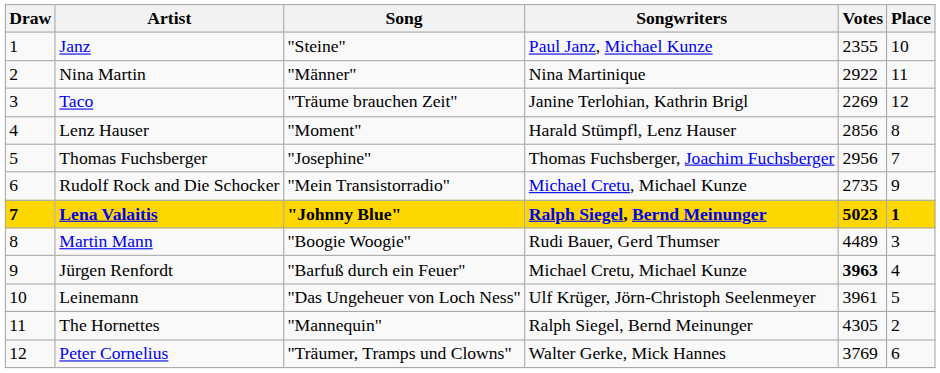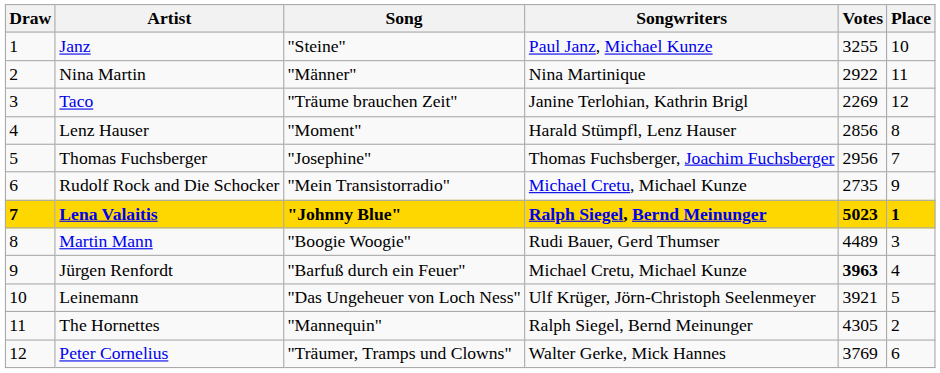Janz | Votes: 2355 -> 3255
Leinemann | Votes: 3961 -> 3921
